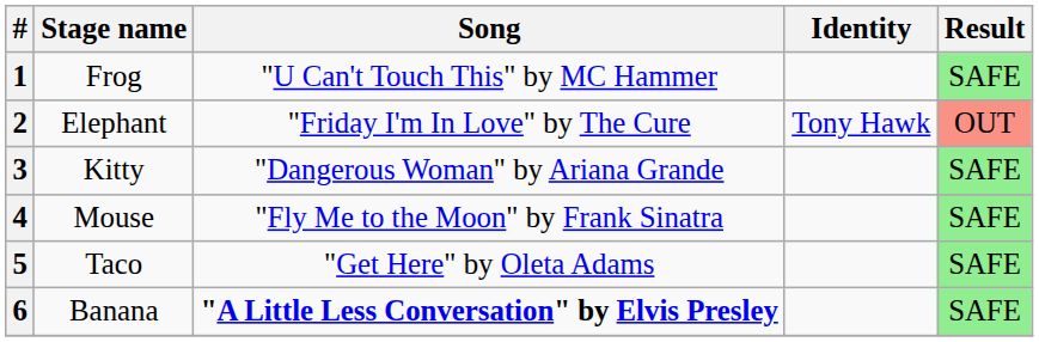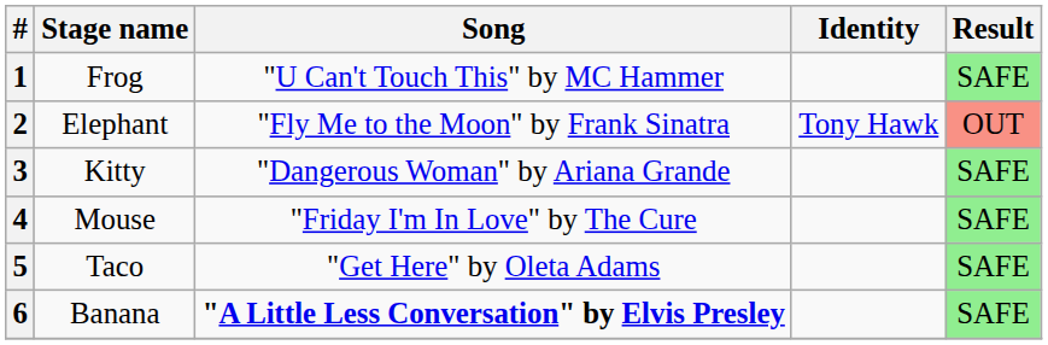2 | Song: "Friday I'm In Love" by The Cure -> "Fly Me to the Moon" by Frank Sinatra
4 | Song: "Fly Me to the Moon" by Frank Sinatra -> "Friday I'm In Love" by The Cure
